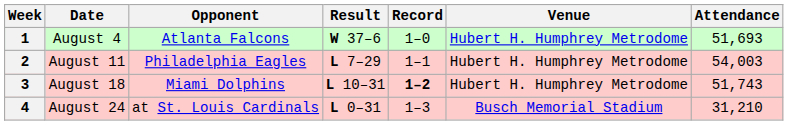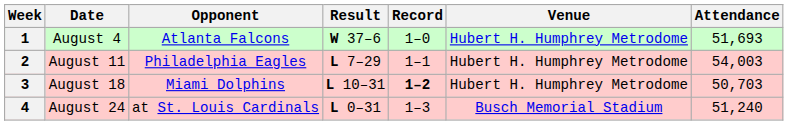3 | Attendance: 51,743 -> 50,703
4 | Attendance: 31,210 -> 51,240
